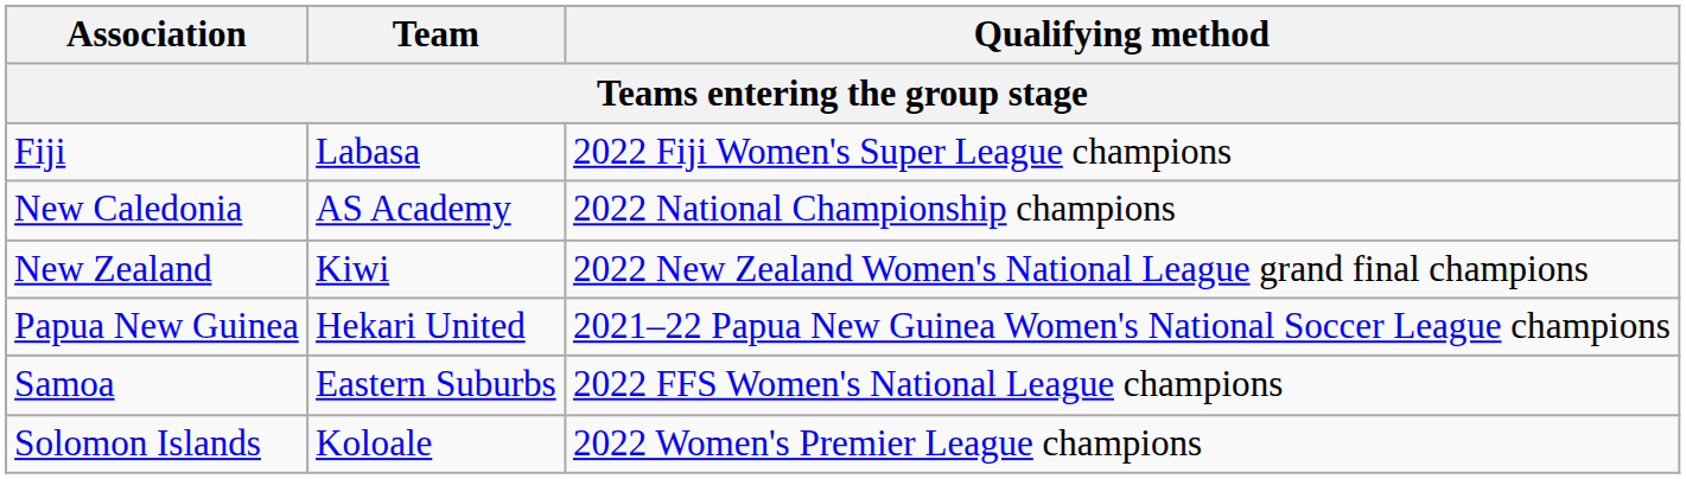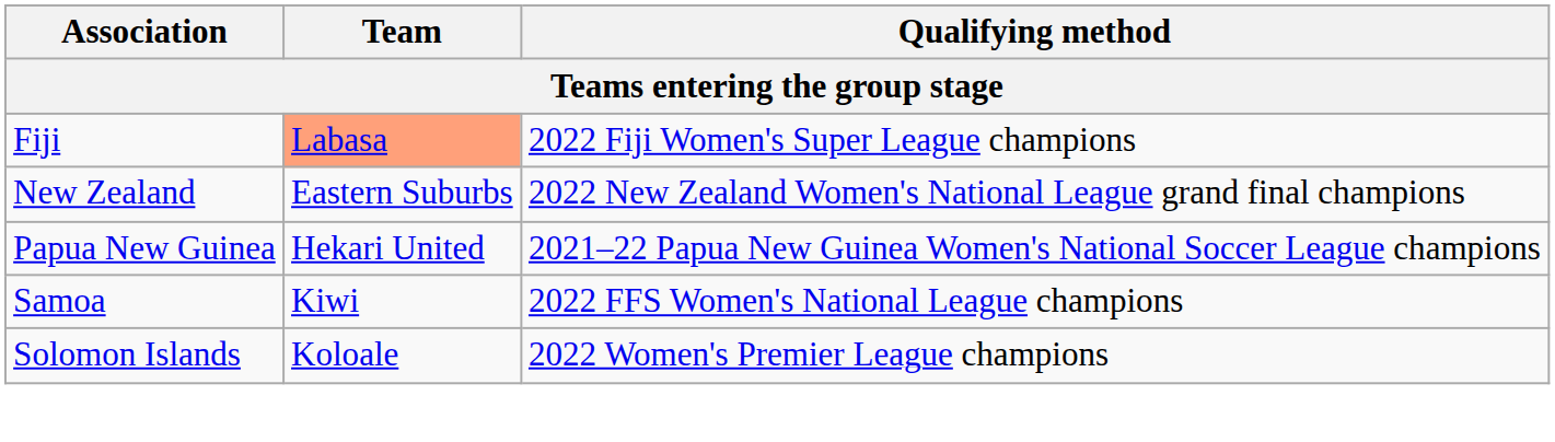Fiji | Team: no background -> lightsalmon background
- row: New Caledonia | AS Academy | 2022 National Championship champions
New Zealand | Team: Kiwi -> Eastern Suburbs
Samoa | Team: Eastern Suburbs -> Kiwi
